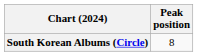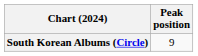South Korean Albums (Circle) | Peak position: 8 -> 9
